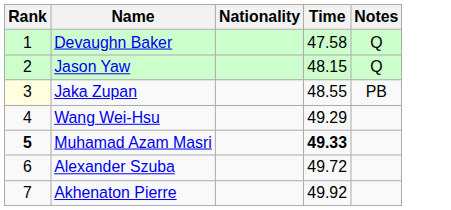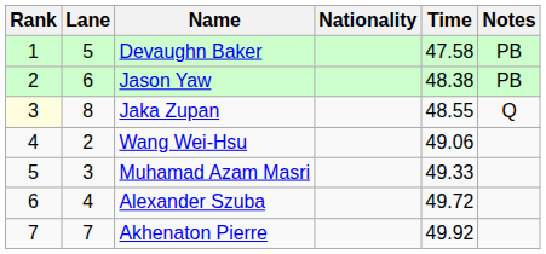+ column: Lane | 5 | 6 | 8 | 2 | 3 | 4 | 7
Devaughn Baker | Notes: Q -> PB
Jason Yaw | Time: 48.15 -> 48.38
Jason Yaw | Notes: Q -> PB
Jaka Zupan | Notes: PB -> Q
Wang Wei-Hsu | Time: 49.29 -> 49.06
Muhamad Azam Masri | Rank: bold -> normal
Muhamad Azam Masri | Time: bold -> normal
